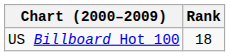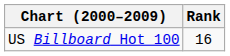US Billboard Hot 100 | Rank: 18 -> 16
